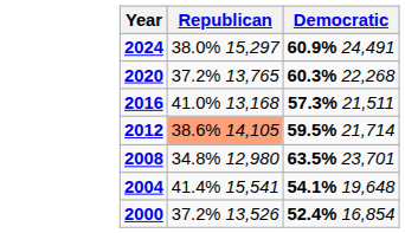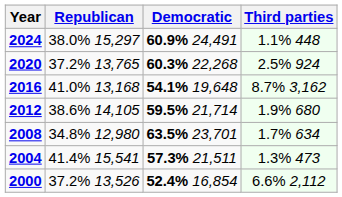+ column: Third parties | 1.1% 448 | 2.5% 924 | 8.7% 3,162 | 1.9% 680 | 1.7% 634 | 1.3% 473 | 6.6% 2,112
2016 | Democratic: 57.3% 21,511 -> 54.1% 19,648
2012 | Republican: lightsalmon background -> no background
2004 | Democratic: 54.1% 19,648 -> 57.3% 21,511
